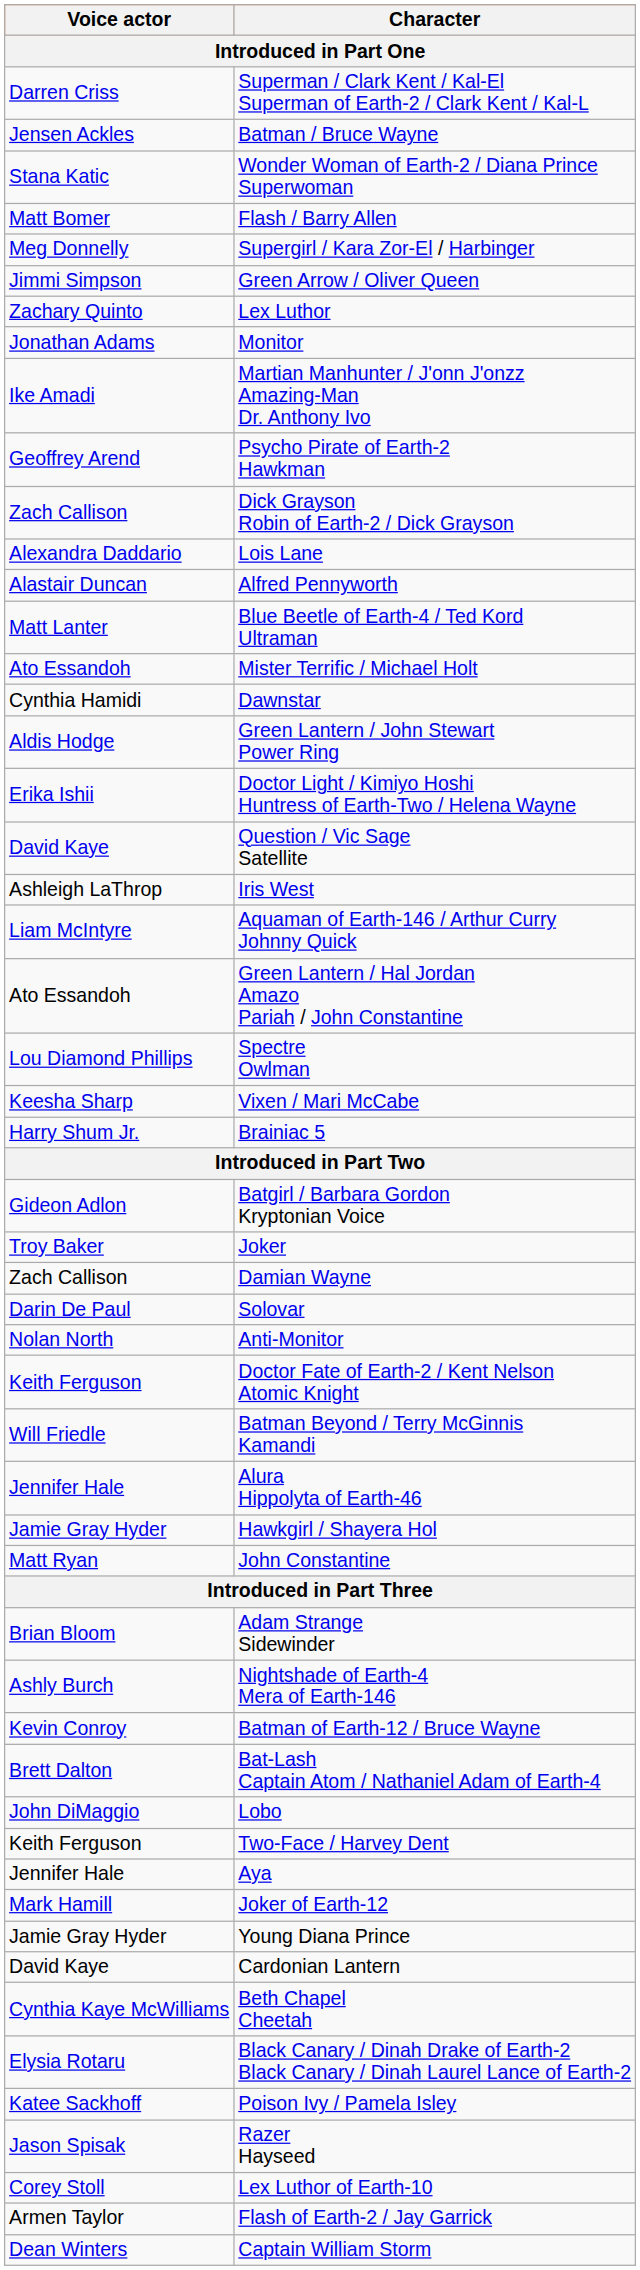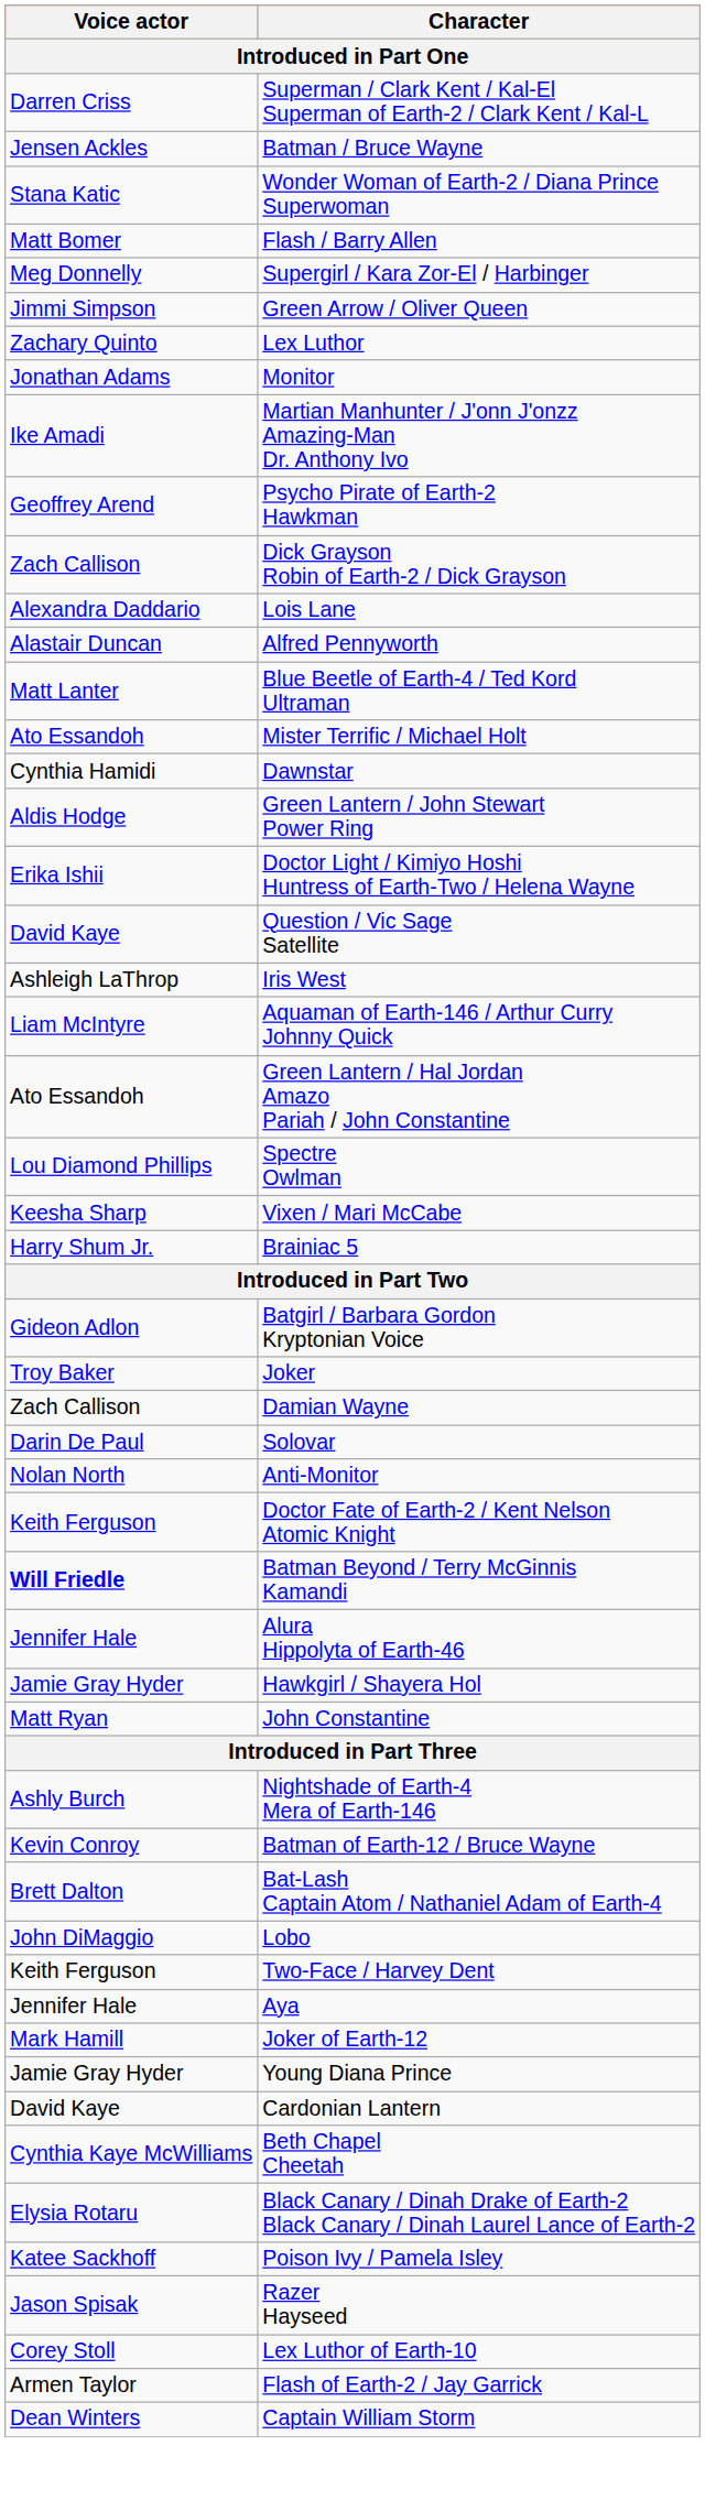Batman Beyond / Terry McGinnis Kamandi | Voice actor: normal -> bold
- row: Brian Bloom | Adam Strange Sidewinder
